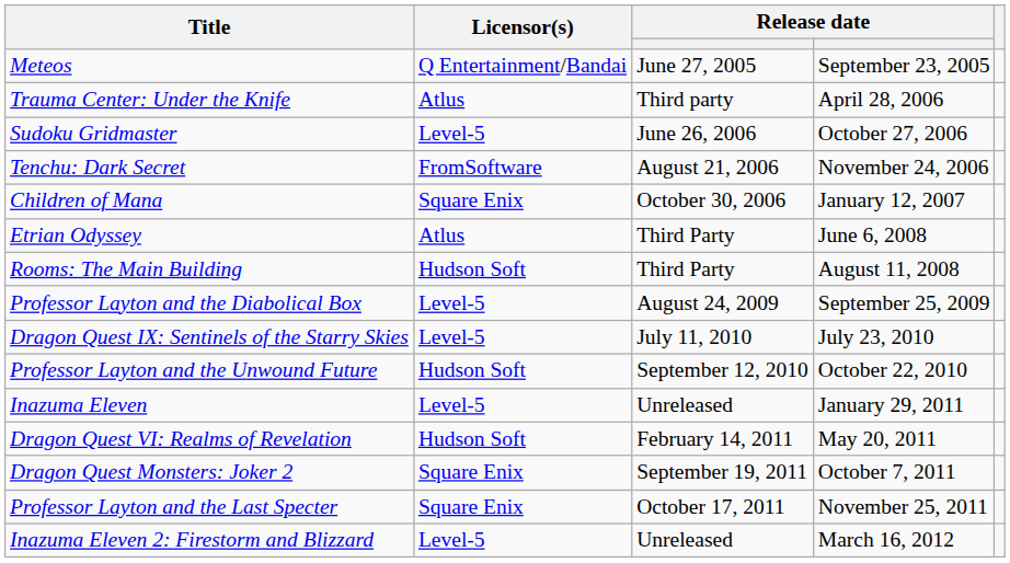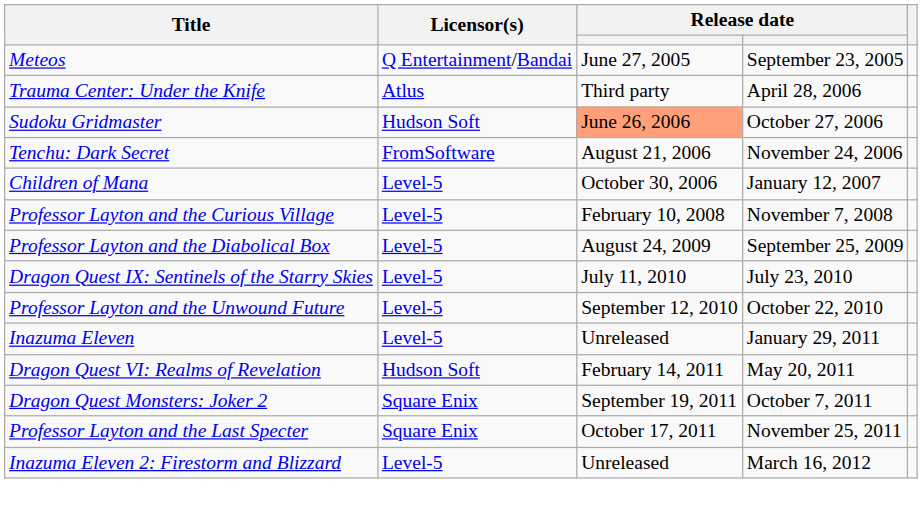Sudoku Gridmaster | Licensor(s): Level-5 -> Hudson Soft
Sudoku Gridmaster | column 3: no background -> lightsalmon background
Children of Mana | Licensor(s): Square Enix -> Level-5
+ row: Professor Layton and the Curious Village | Level-5 | February 10, 2008 | November 7, 2008
- row: Etrian Odyssey | Atlus | Third Party | June 6, 2008
- row: Rooms: The Main Building | Hudson Soft | Third Party | August 11, 2008
Professor Layton and the Unwound Future | Licensor(s): Hudson Soft -> Level-5
